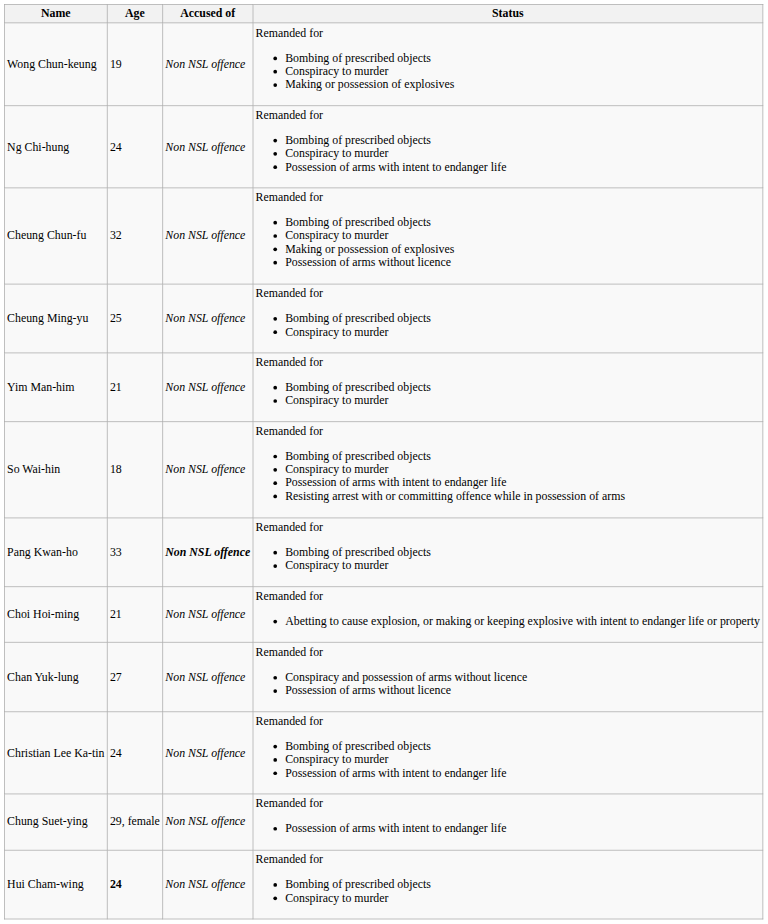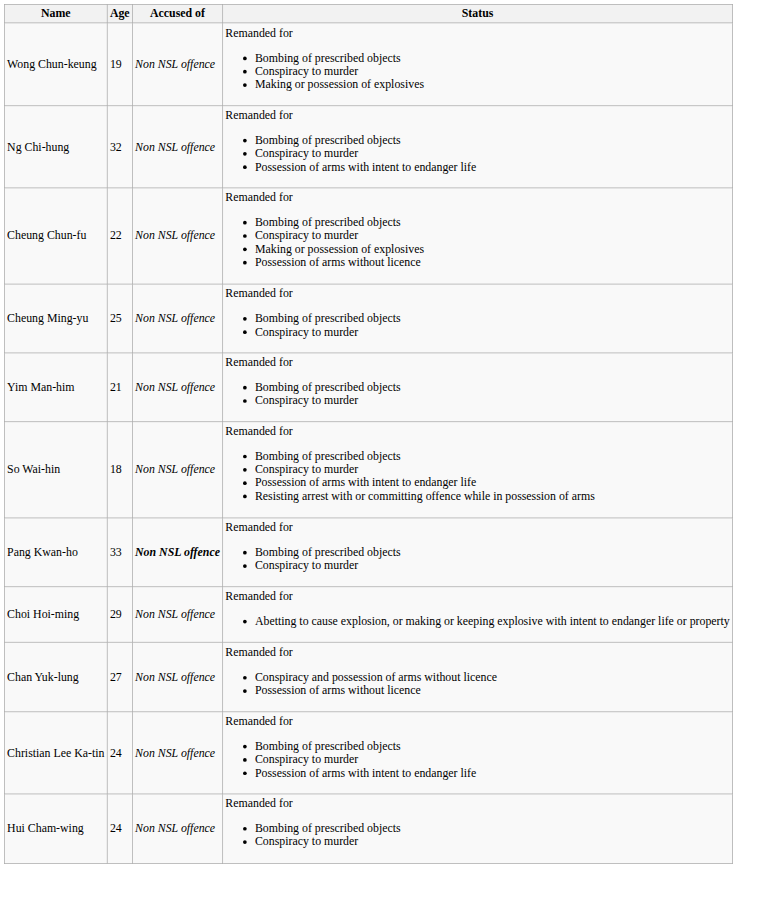Ng Chi-hung | Age: 24 -> 32
Cheung Chun-fu | Age: 32 -> 22
Choi Hoi-ming | Age: 21 -> 29
- row: Chung Suet-ying | 29, female | Non NSL offence | Remanded for Possession of arms with intent to endanger life
Hui Cham-wing | Age: bold -> normal
